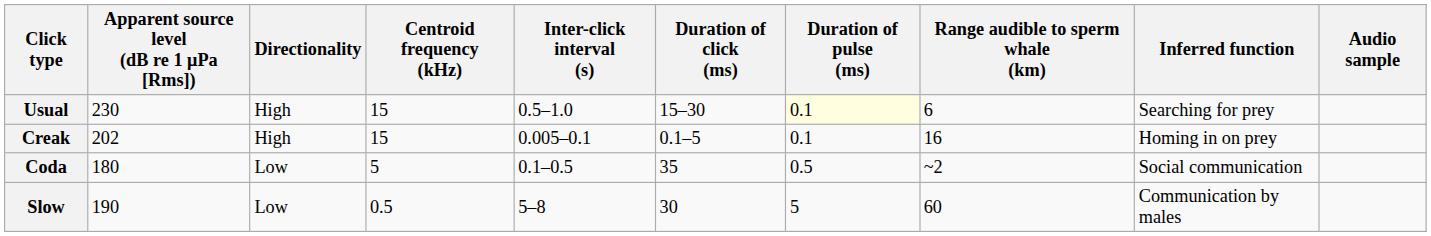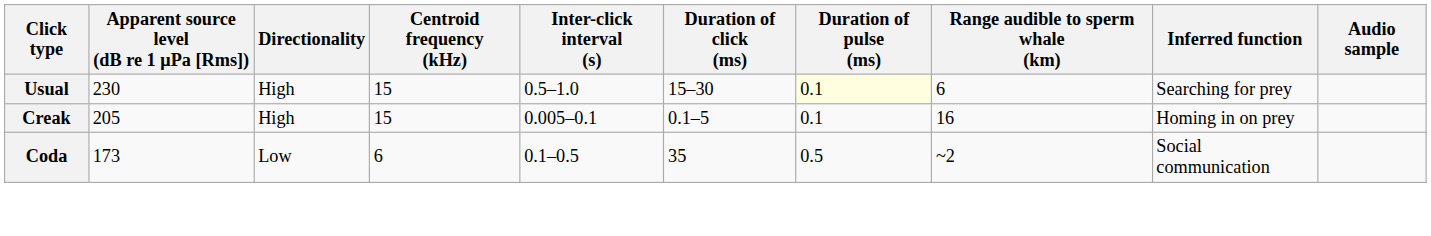Creak | Apparent source level (dB re 1 μPa [Rms]): 202 -> 205
Coda | Apparent source level (dB re 1 μPa [Rms]): 180 -> 173
Coda | Centroid frequency (kHz): 5 -> 6
- row: Slow | 190 | Low | 0.5 | 5–8 | 30 | 5 | 60 | Communication by males
